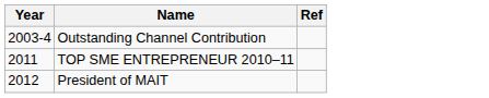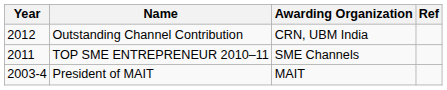+ column: Awarding Organization | CRN, UBM India | SME Channels | MAIT
Outstanding Channel Contribution | Year: 2003-4 -> 2012
President of MAIT | Year: 2012 -> 2003-4
